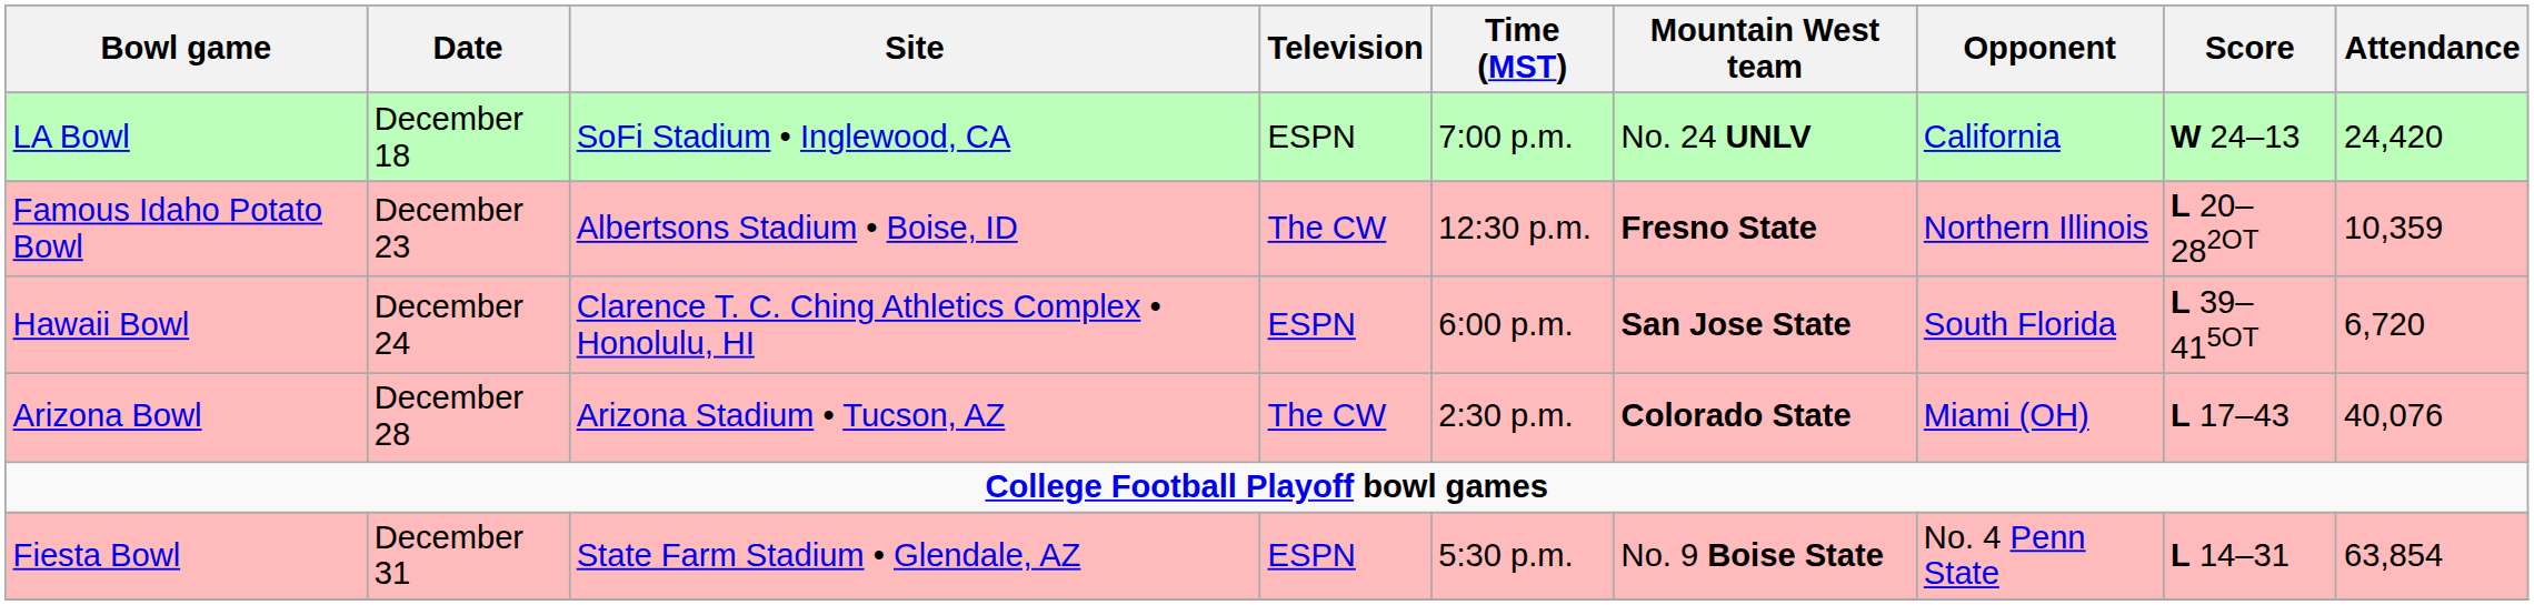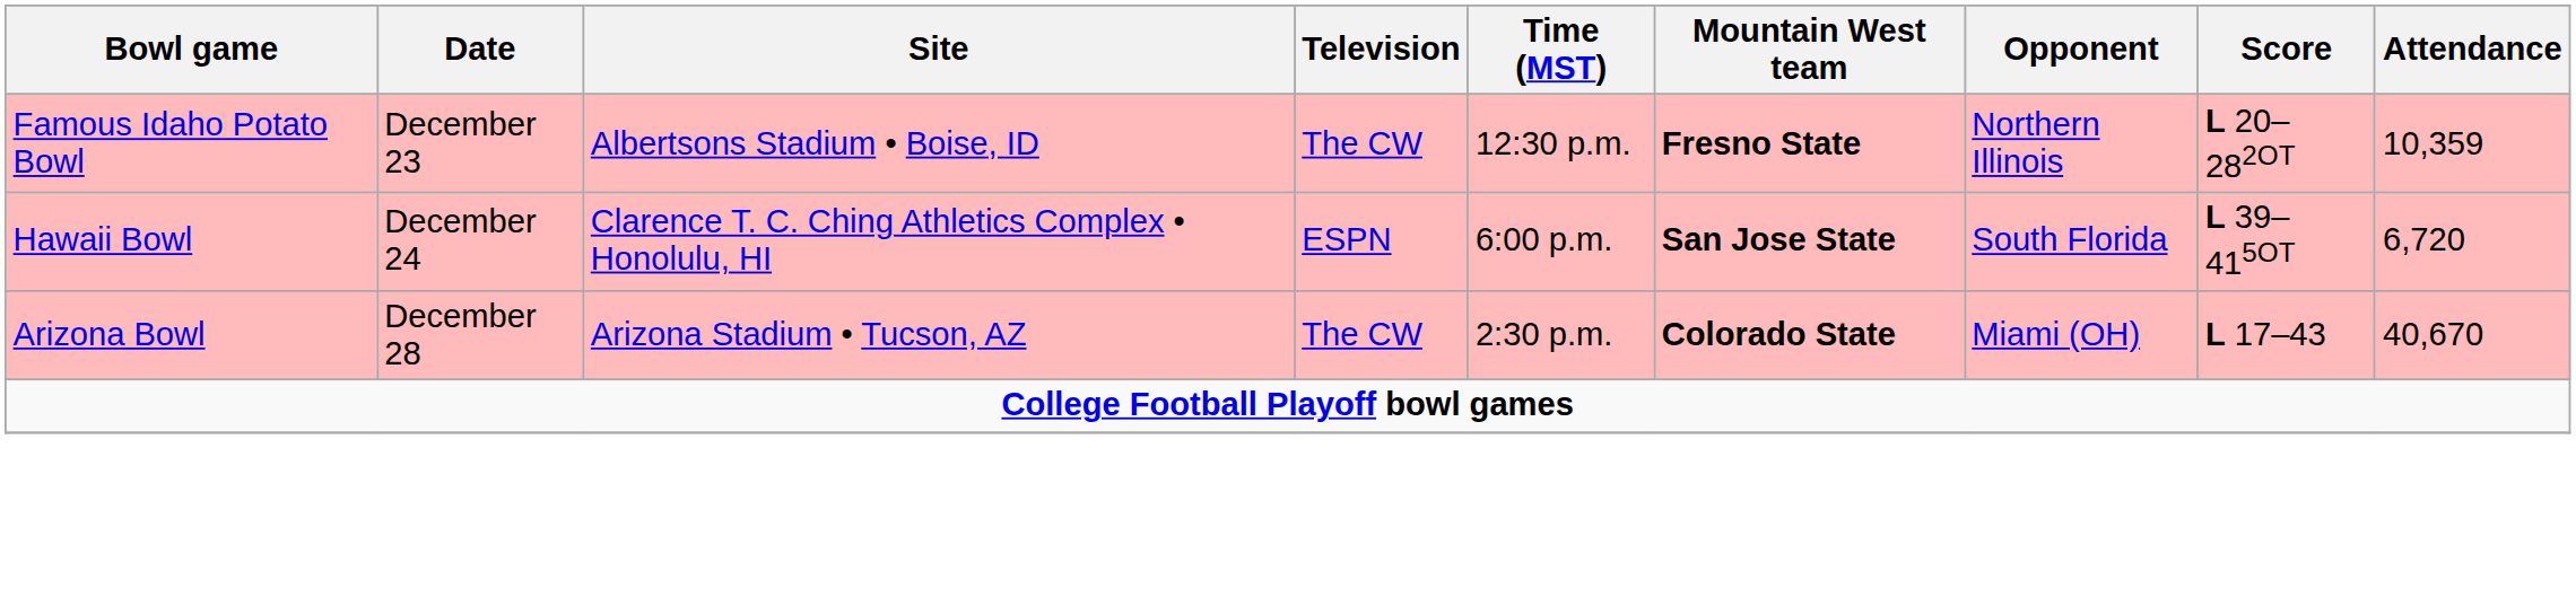- row: LA Bowl | December 18 | SoFi Stadium • Inglewood, CA | ESPN | 7:00 p.m. | No. 24 UNLV | California | W 24–13 | 24,420
Arizona Bowl | Attendance: 40,076 -> 40,670
- row: Fiesta Bowl | December 31 | State Farm Stadium • Glendale, AZ | ESPN | 5:30 p.m. | No. 9 Boise State | No. 4 Penn State | L 14–31 | 63,854
